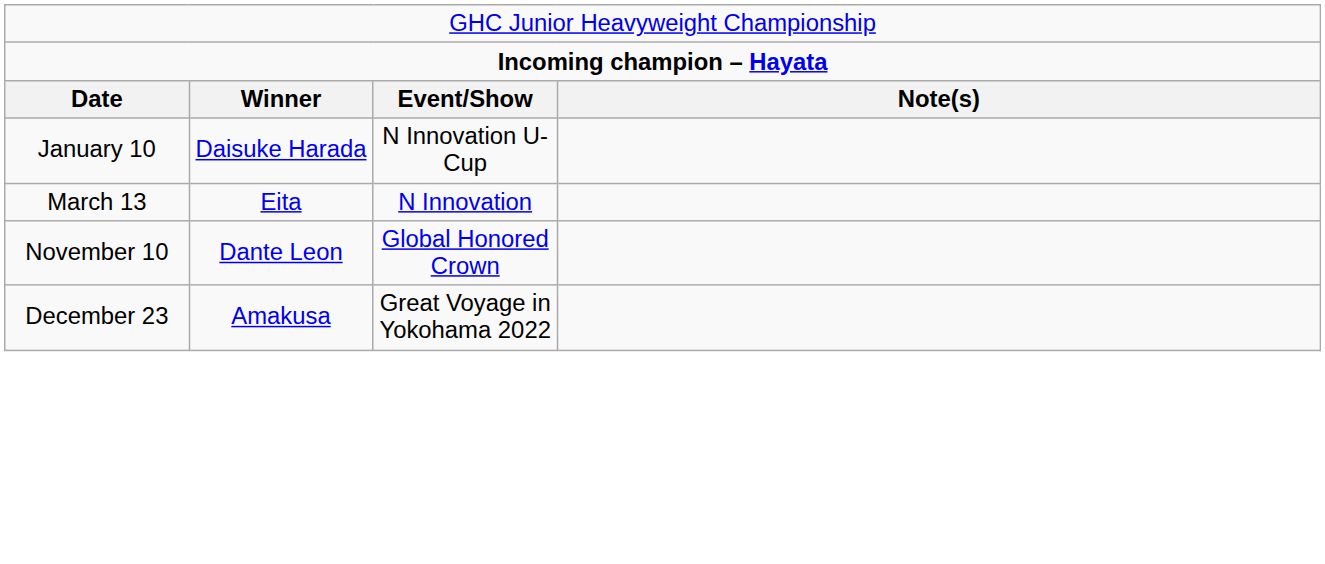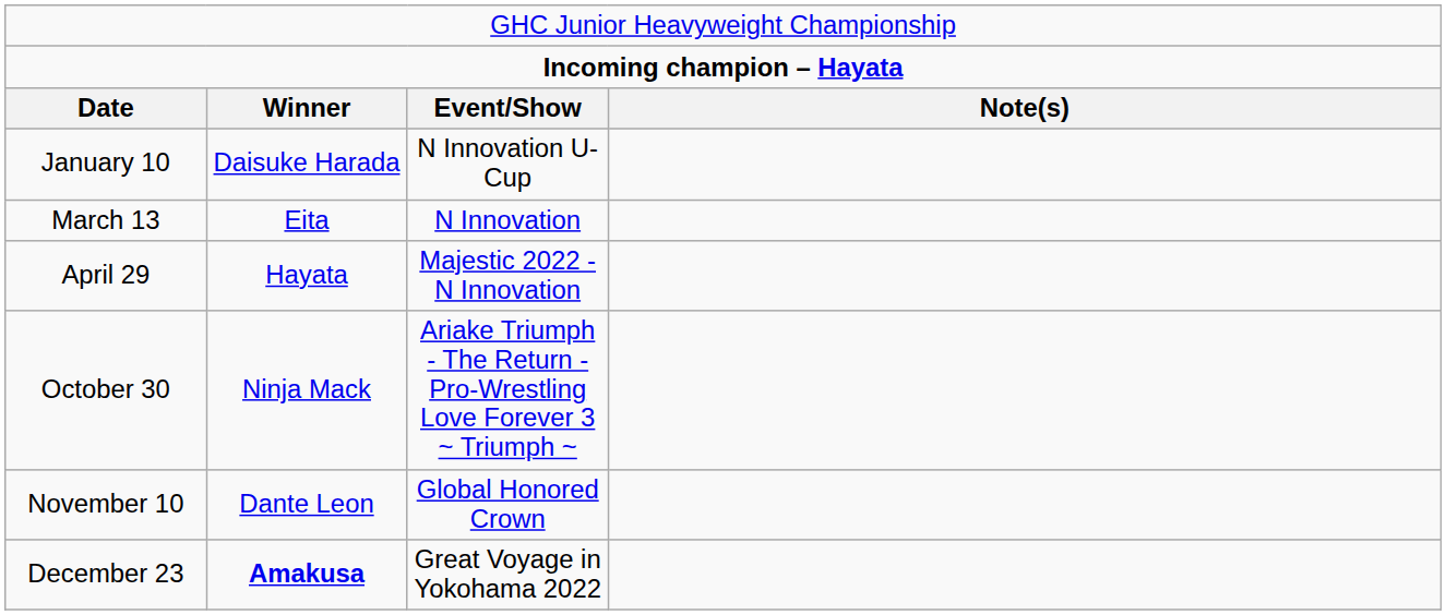+ row: April 29 | Hayata | Majestic 2022 - N Innovation
+ row: October 30 | Ninja Mack | Ariake Triumph - The Return - Pro-Wrestling Love Forever 3 ~ Triumph ~
December 23 | column 2: normal -> bold
